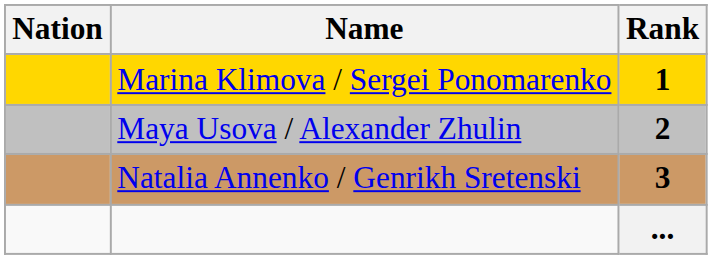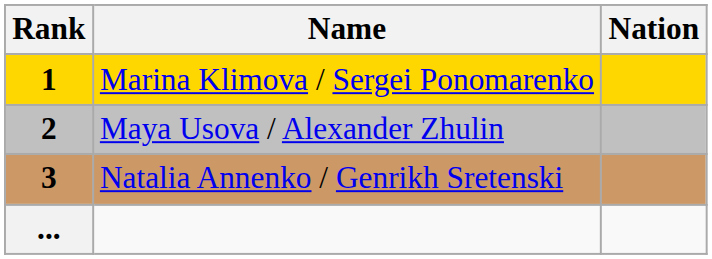columns swapped: Rank <-> Nation
